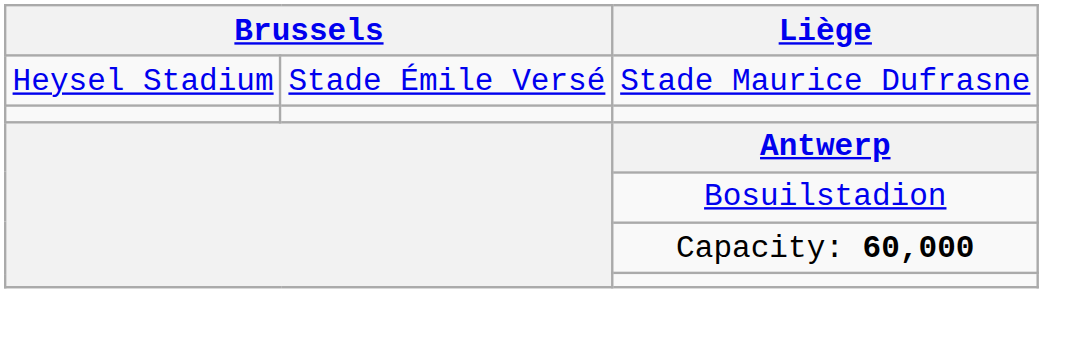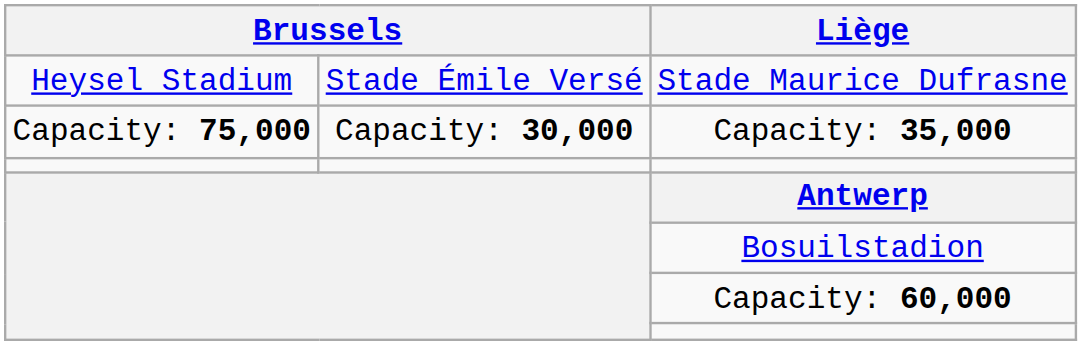+ row: Capacity: 75,000 | Capacity: 30,000 | Capacity: 35,000
